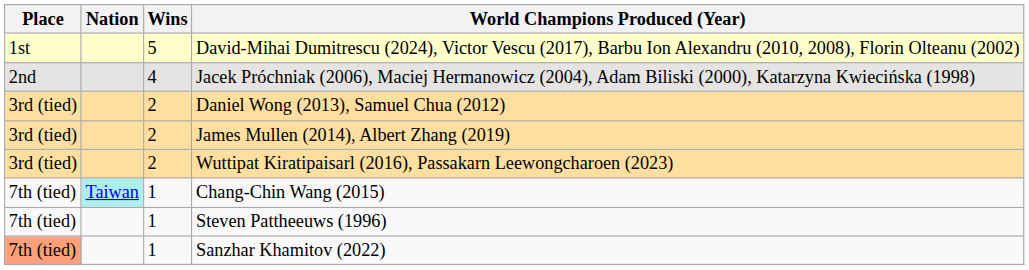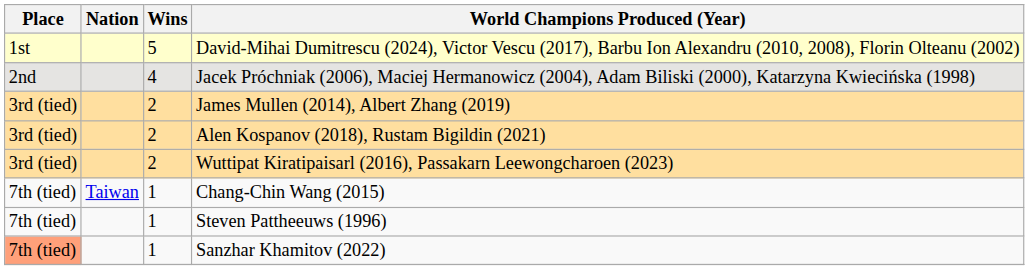- row: 3rd (tied) | 2 | Daniel Wong (2013), Samuel Chua (2012)
+ row: 3rd (tied) | 2 | Alen Kospanov (2018), Rustam Bigildin (2021)
Chang-Chin Wang (2015) | Nation: paleturquoise background -> no background
